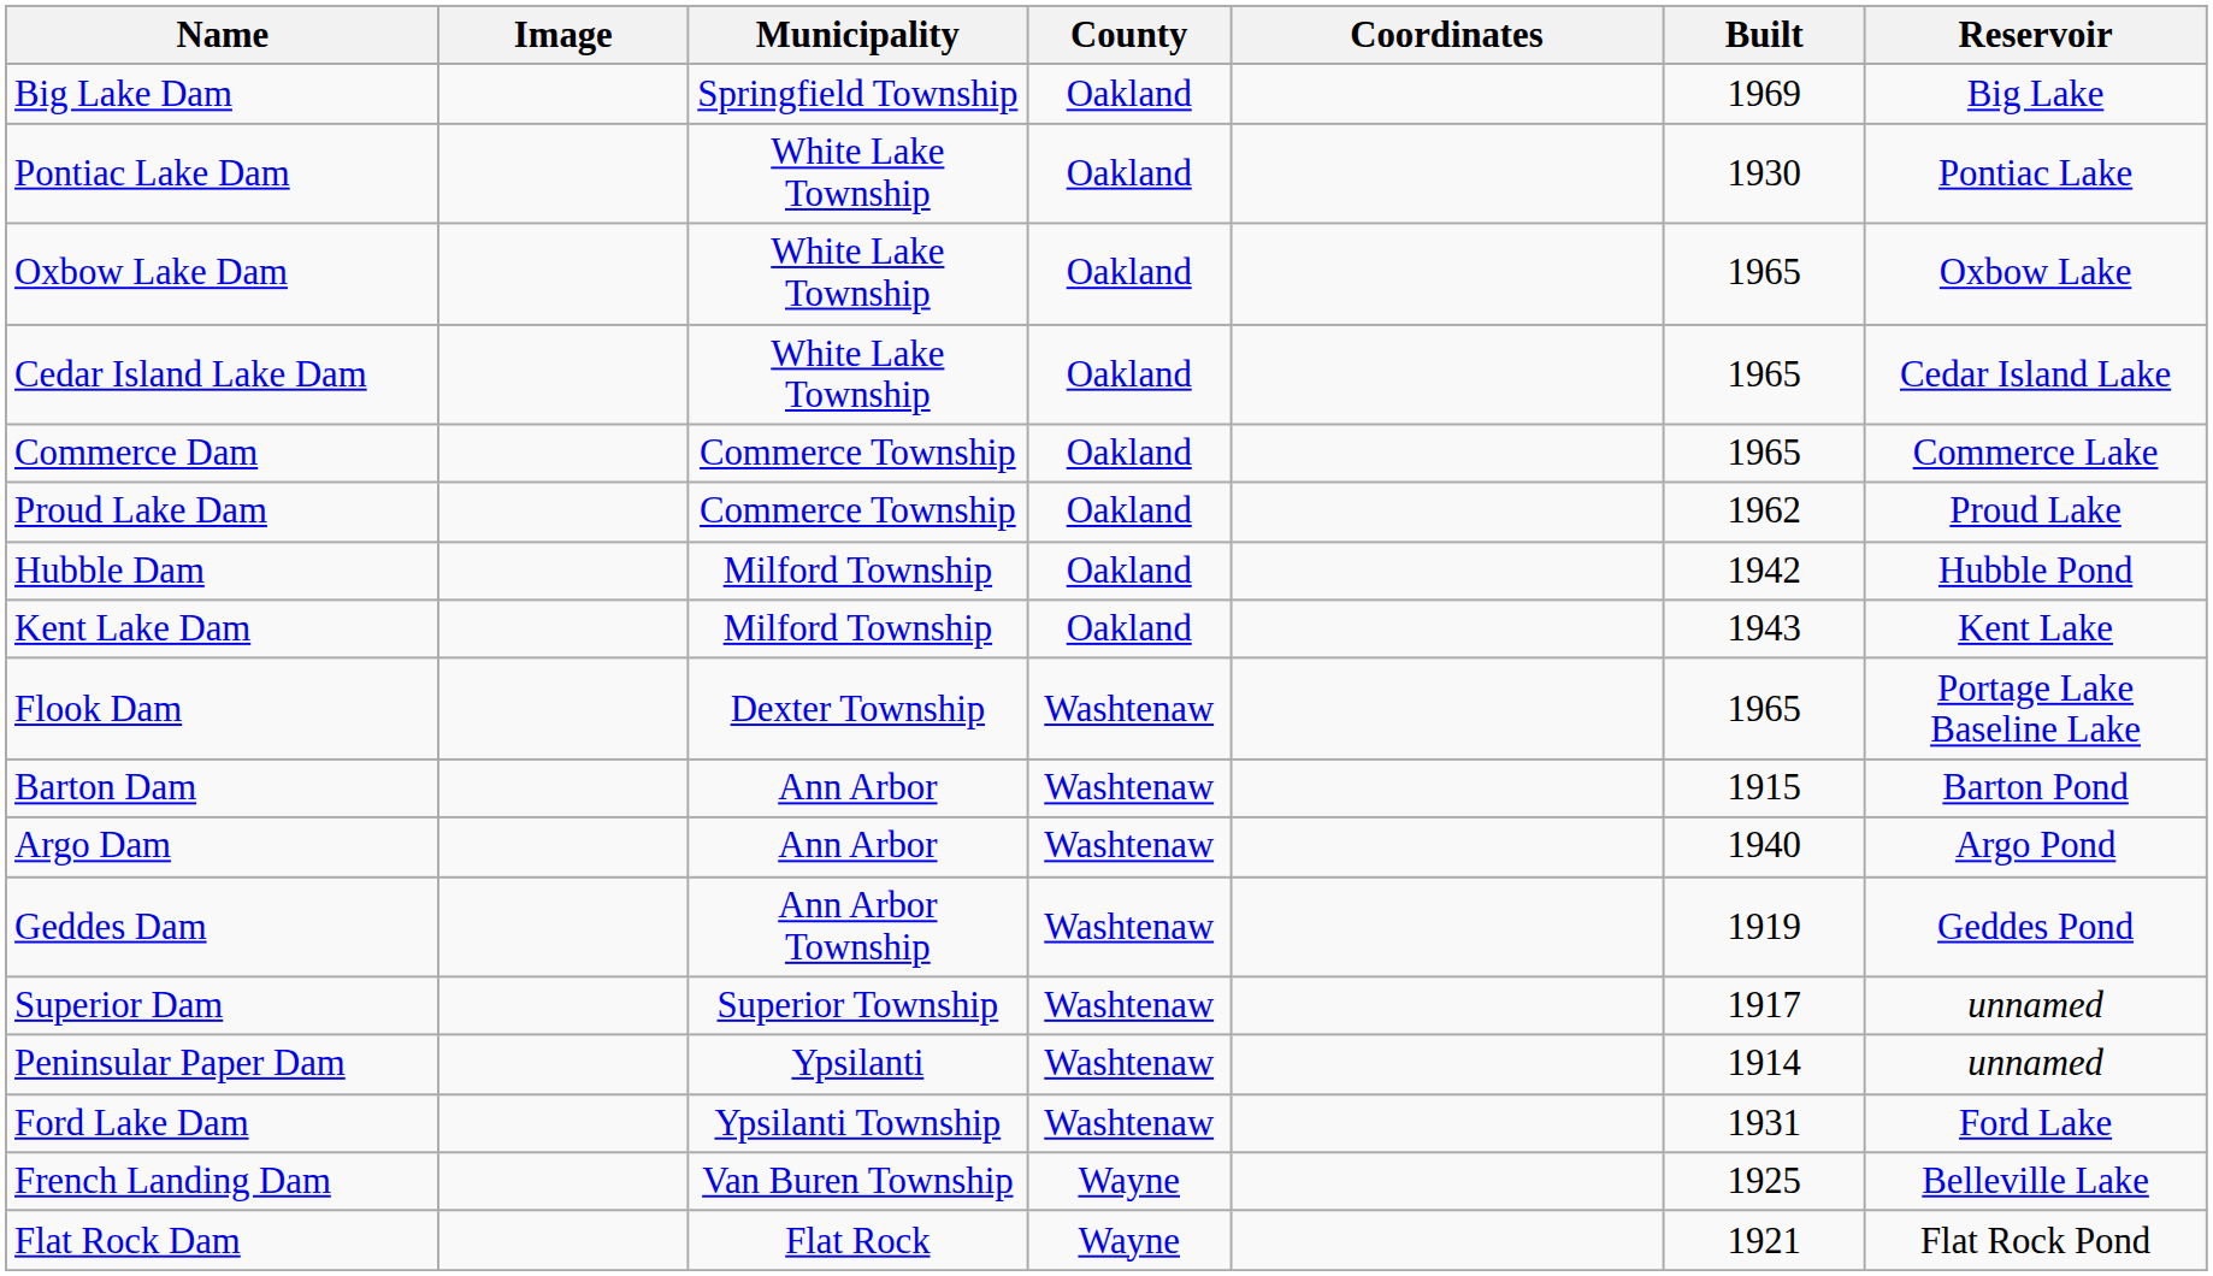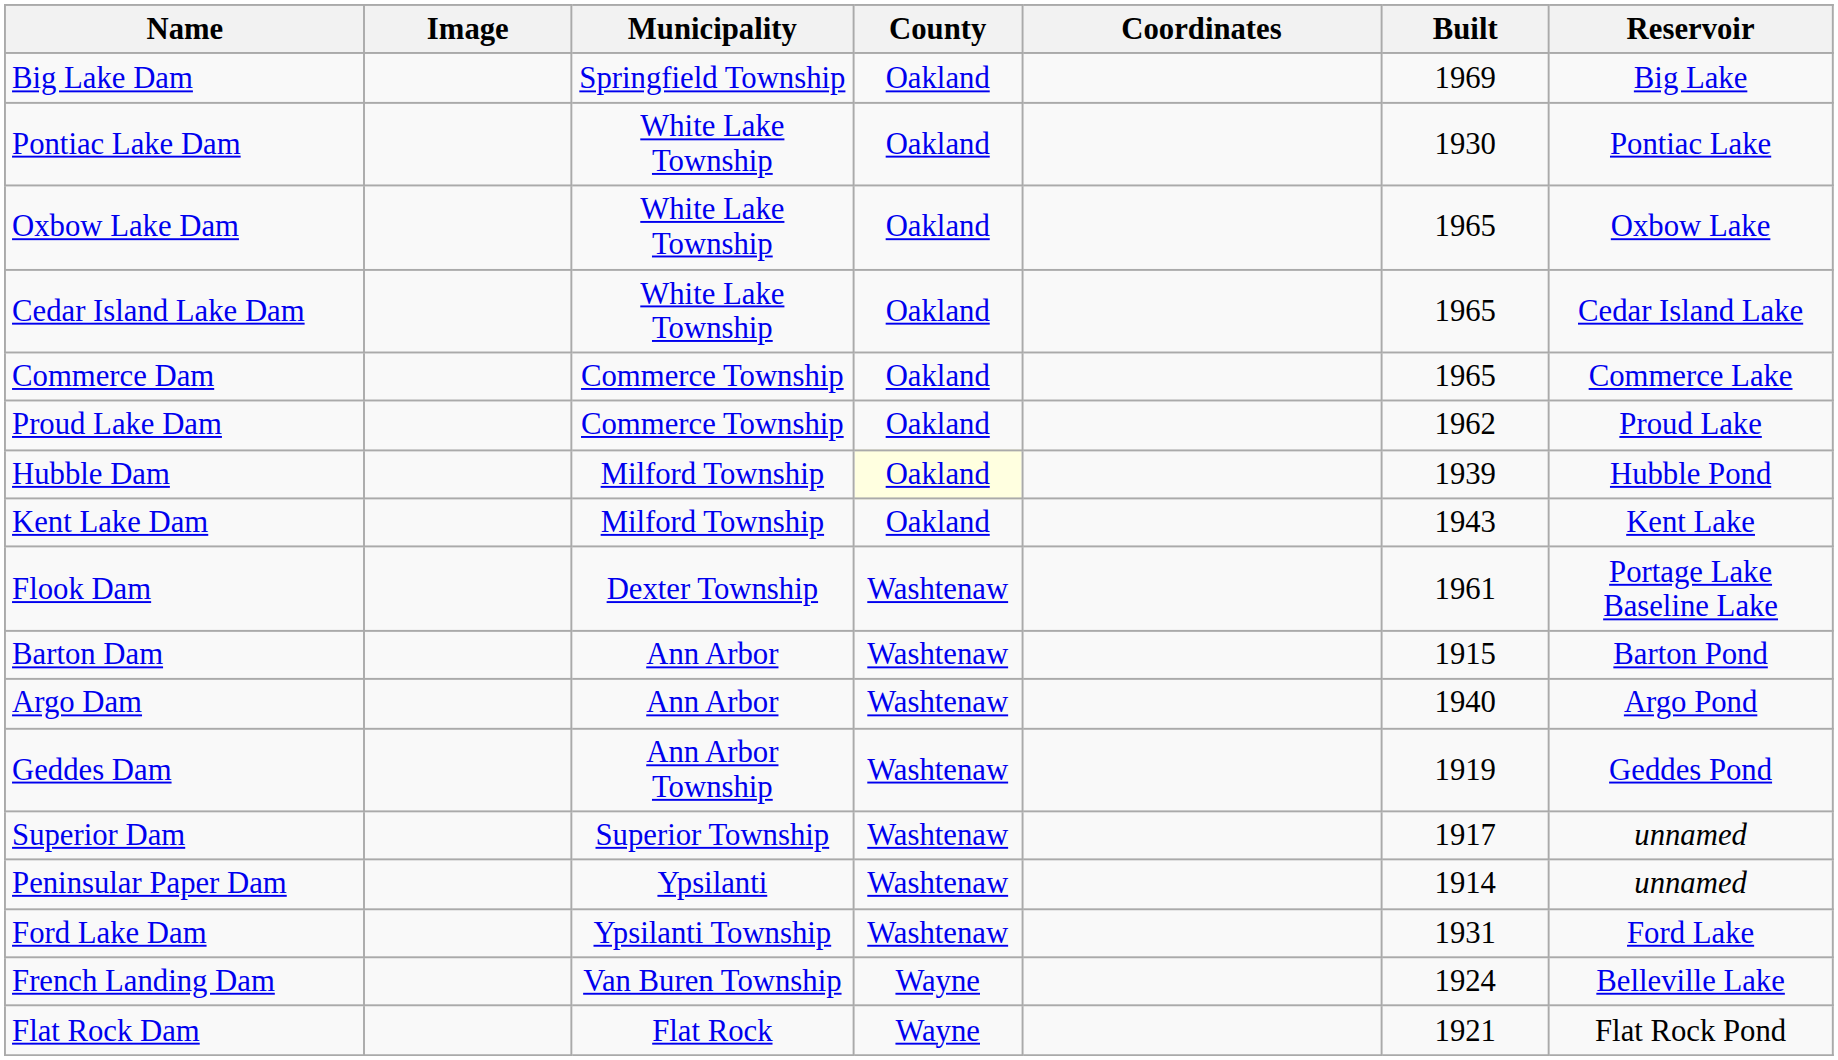Hubble Dam | County: no background -> lightyellow background
Hubble Dam | Built: 1942 -> 1939
Flook Dam | Built: 1965 -> 1961
French Landing Dam | Built: 1925 -> 1924
